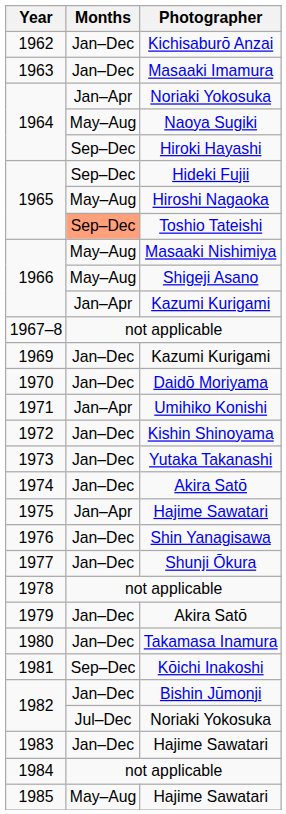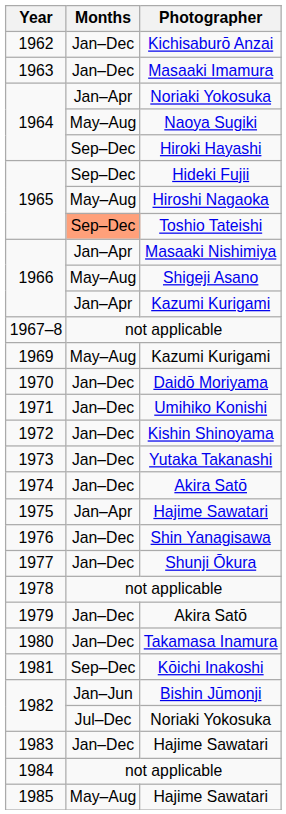1966 / Masaaki Nishimiya | Months: May–Aug -> Jan–Apr
1969 | Months: Jan–Dec -> May–Aug
1971 | Months: Jan–Apr -> Jan–Dec
1982 / Bishin Jūmonji | Months: Jan–Dec -> Jan–Jun
